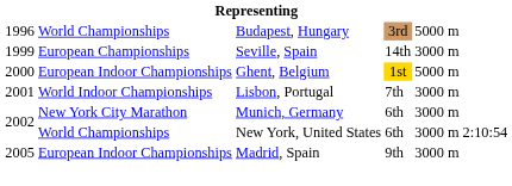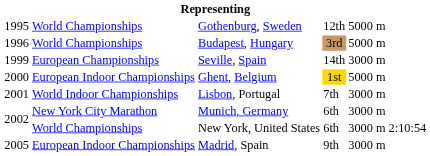+ row: 1995 | World Championships | Gothenburg, Sweden | 12th | 5000 m
